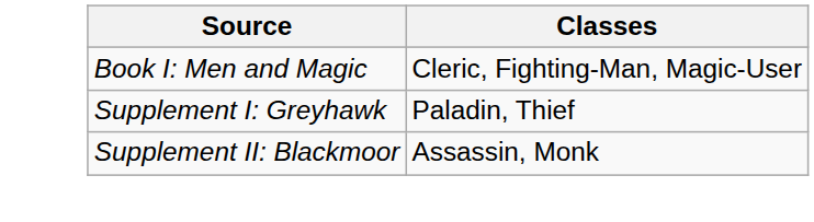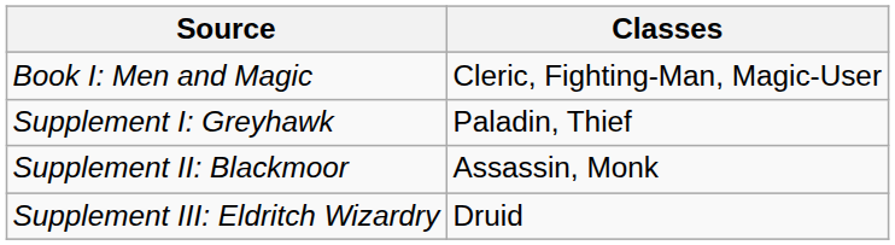+ row: Supplement III: Eldritch Wizardry | Druid
